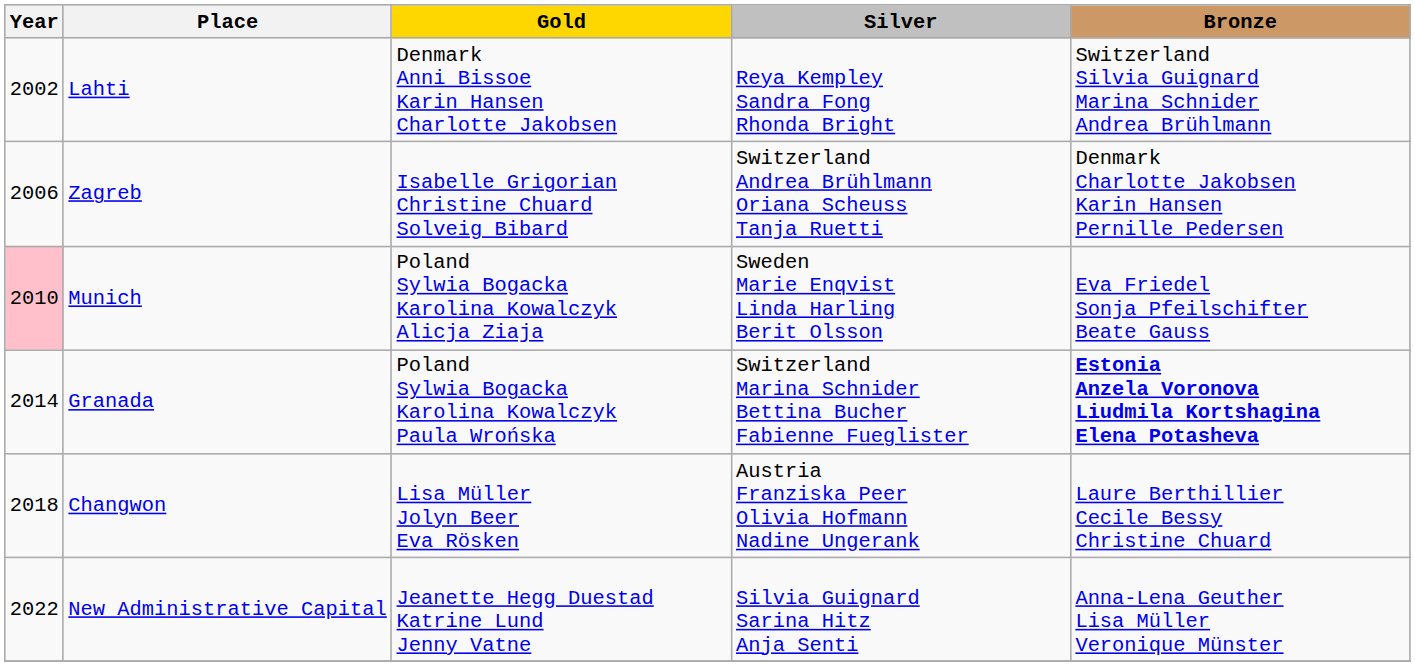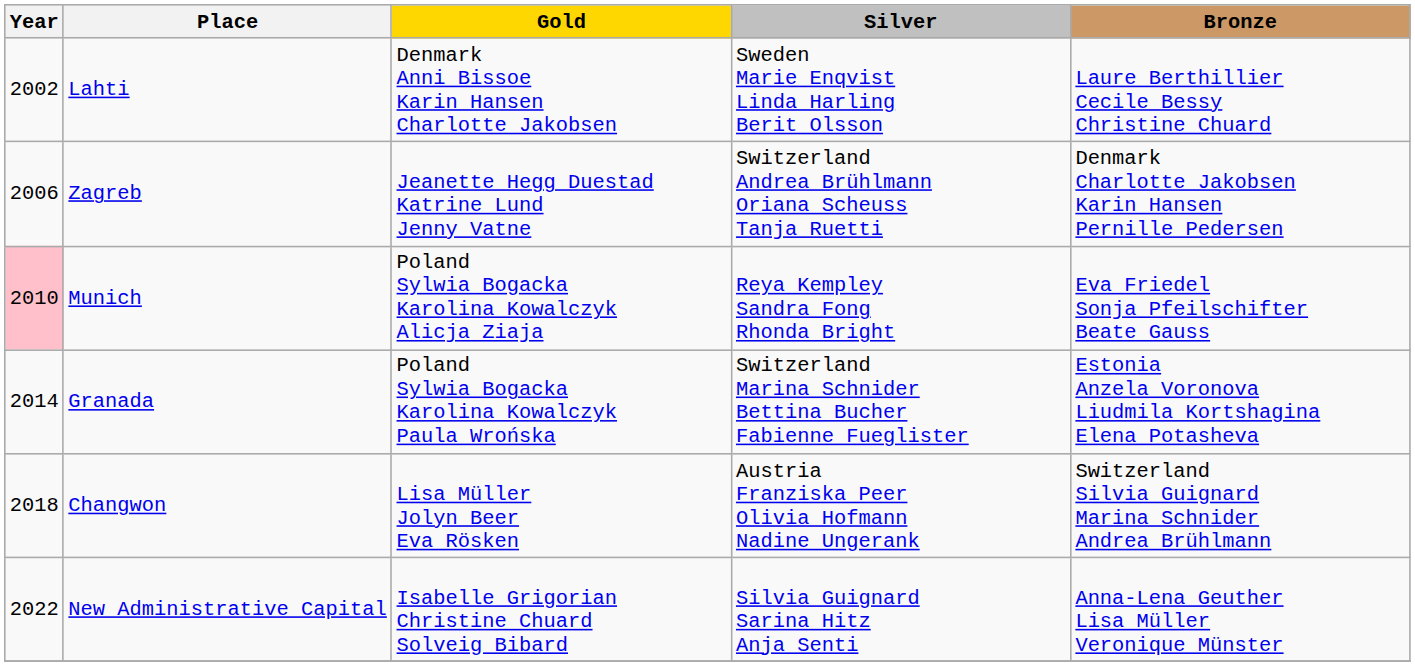Lahti | Silver: Reya Kempley Sandra Fong Rhonda Bright -> Sweden Marie Enqvist Linda Harling Berit Olsson
Lahti | Bronze: Switzerland Silvia Guignard Marina Schnider Andrea Brühlmann -> Laure Berthillier Cecile Bessy Christine Chuard
Zagreb | Gold: Isabelle Grigorian Christine Chuard Solveig Bibard -> Jeanette Hegg Duestad Katrine Lund Jenny Vatne
Munich | Silver: Sweden Marie Enqvist Linda Harling Berit Olsson -> Reya Kempley Sandra Fong Rhonda Bright
Granada | Bronze: bold -> normal
Changwon | Bronze: Laure Berthillier Cecile Bessy Christine Chuard -> Switzerland Silvia Guignard Marina Schnider Andrea Brühlmann
New Administrative Capital | Gold: Jeanette Hegg Duestad Katrine Lund Jenny Vatne -> Isabelle Grigorian Christine Chuard Solveig Bibard
